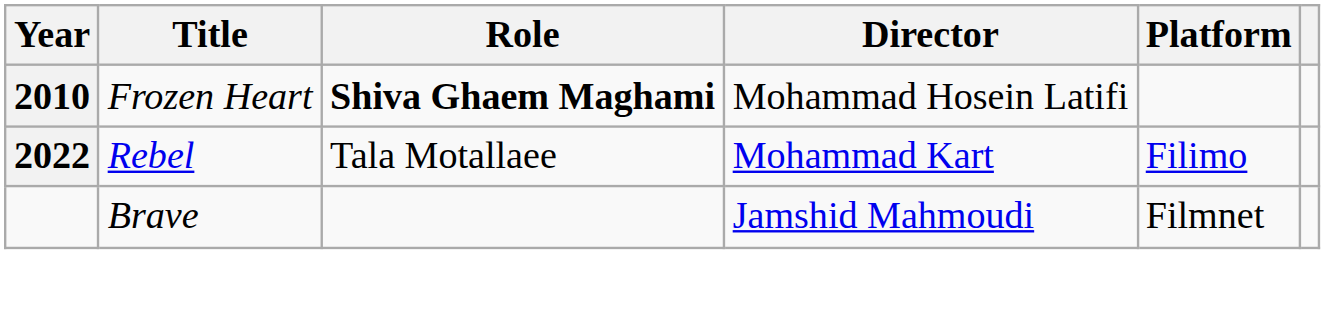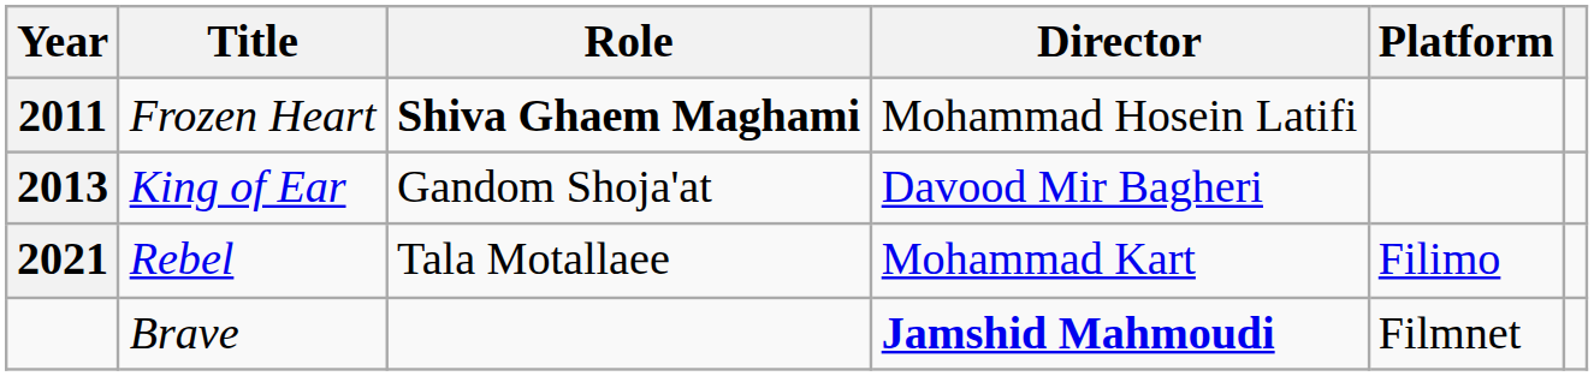Frozen Heart | Year: 2010 -> 2011
+ row: 2013 | King of Ear | Gandom Shoja'at | Davood Mir Bagheri
Rebel | Year: 2022 -> 2021
Brave | Director: normal -> bold
